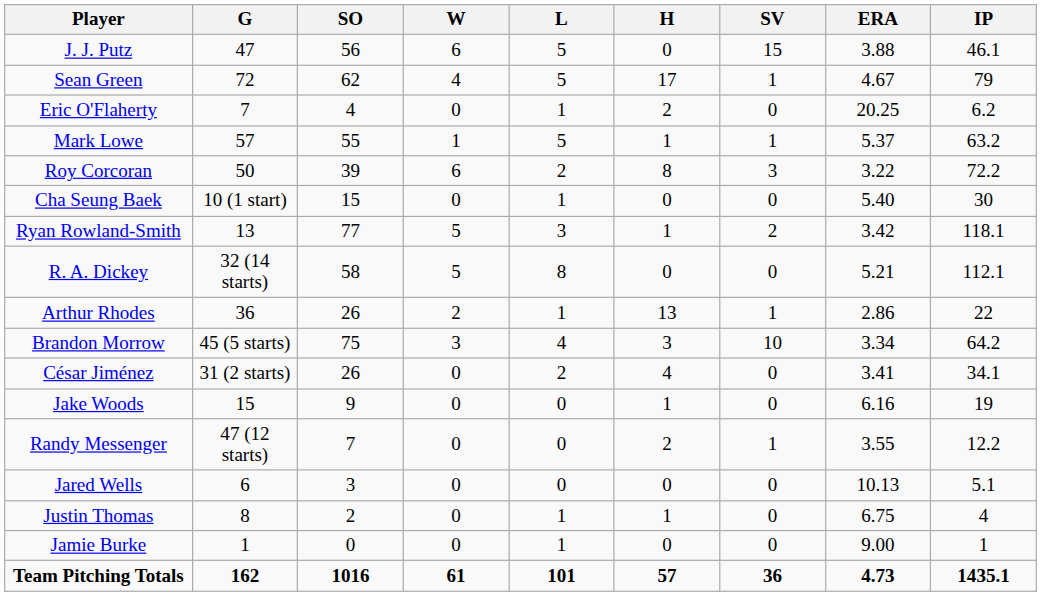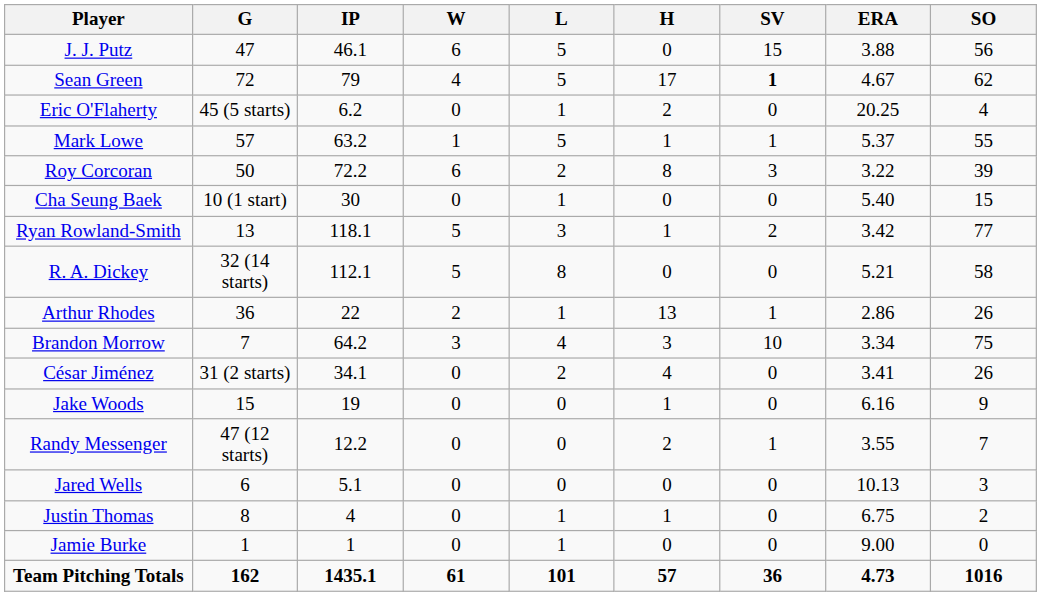columns swapped: IP <-> SO
Sean Green | SV: normal -> bold
Eric O'Flaherty | G: 7 -> 45 (5 starts)
Brandon Morrow | G: 45 (5 starts) -> 7
